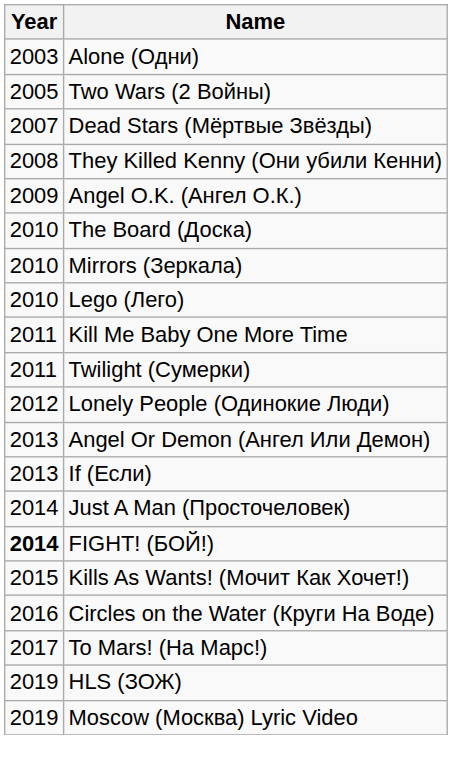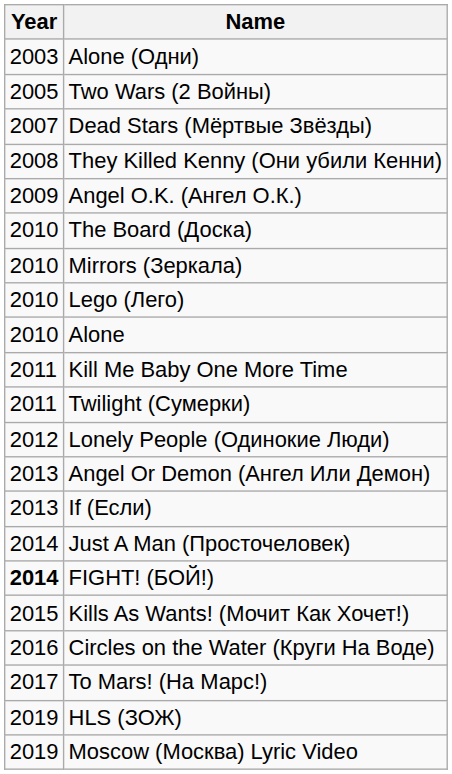+ row: 2010 | Alone
